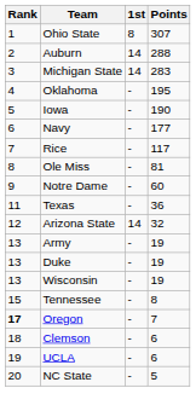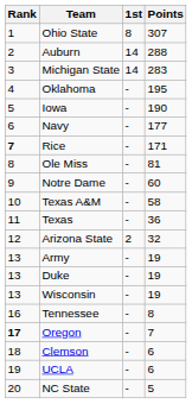Rice | Rank: normal -> bold
Rice | Points: 117 -> 171
+ row: 10 | Texas A&M | - | 58
Arizona State | 1st: 14 -> 2
Tennessee | Rank: 15 -> 16
